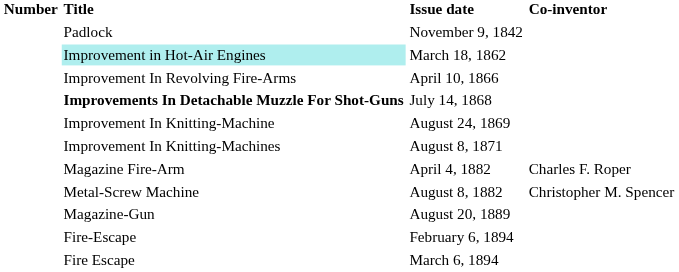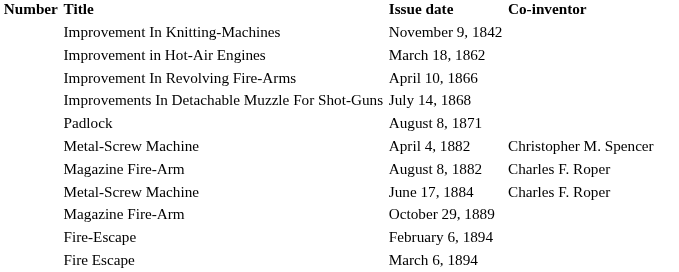November 9, 1842 | Title: Padlock -> Improvement In Knitting-Machines
March 18, 1862 | Title: paleturquoise background -> no background
July 14, 1868 | Title: bold -> normal
- row: Improvement In Knitting-Machine | August 24, 1869
August 8, 1871 | Title: Improvement In Knitting-Machines -> Padlock
April 4, 1882 | Title: Magazine Fire-Arm -> Metal-Screw Machine
April 4, 1882 | Co-inventor: Charles F. Roper -> Christopher M. Spencer
August 8, 1882 | Title: Metal-Screw Machine -> Magazine Fire-Arm
August 8, 1882 | Co-inventor: Christopher M. Spencer -> Charles F. Roper
+ row: Metal-Screw Machine | June 17, 1884 | Charles F. Roper
- row: Magazine-Gun | August 20, 1889
+ row: Magazine Fire-Arm | October 29, 1889
